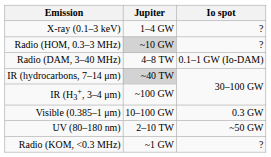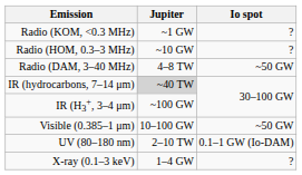rows swapped: Radio (KOM, <0.3 MHz) <-> X-ray (0.1–3 keV)
Radio (HOM, 0.3–3 MHz) | Jupiter: lightgrey background -> no background
Radio (DAM, 3–40 MHz) | Io spot: 0.1–1 GW (Io-DAM) -> ~50 GW
Visible (0.385–1 μm) | Io spot: 0.3 GW -> ~50 GW
UV (80–180 nm) | Io spot: ~50 GW -> 0.1–1 GW (Io-DAM)
